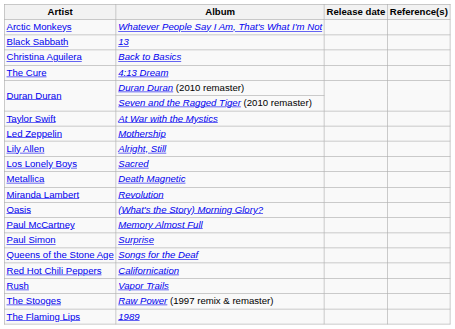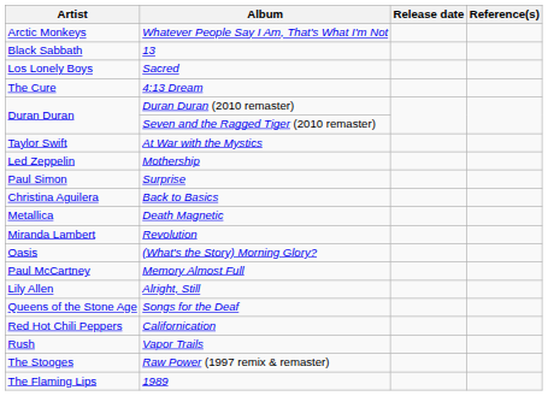rows swapped: Back to Basics <-> Sacred
rows swapped: Alright, Still <-> Surprise
